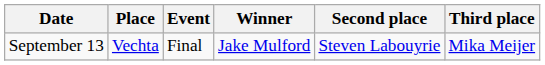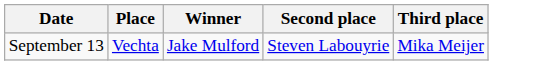- column: Event | Final
